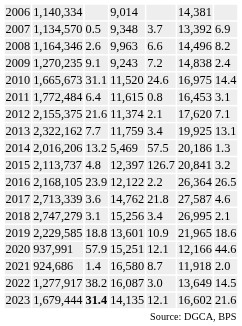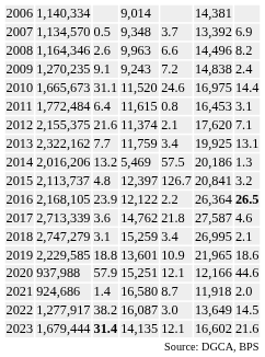2016 | column 7: normal -> bold
2018 | column 4: 15,256 -> 15,259
2020 | column 2: 937,991 -> 937,988
